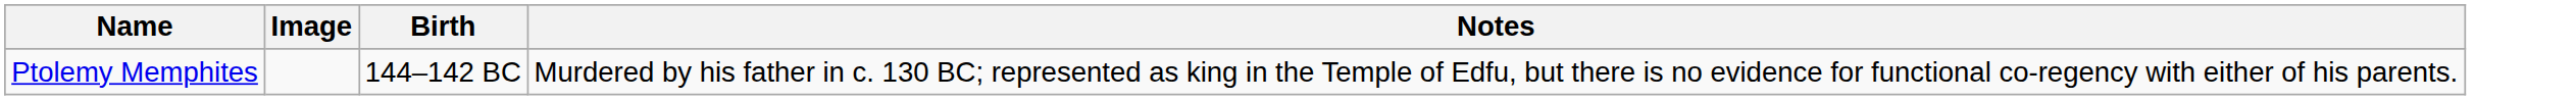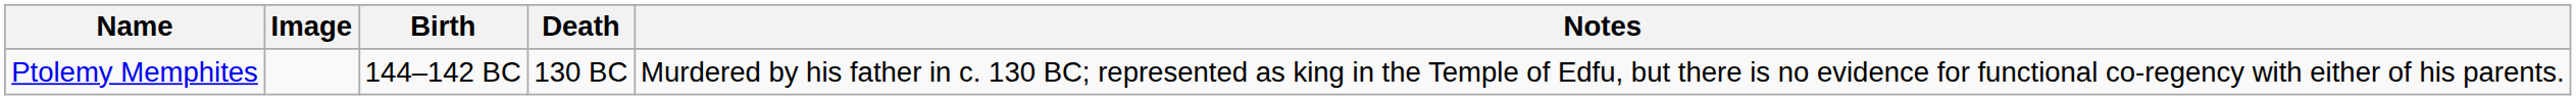+ column: Death | 130 BC
